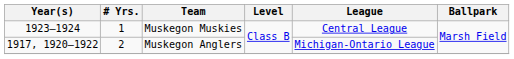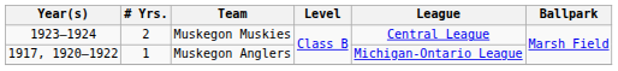Muskegon Muskies | # Yrs.: 1 -> 2
Muskegon Anglers | # Yrs.: 2 -> 1
